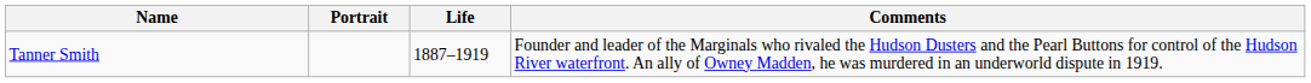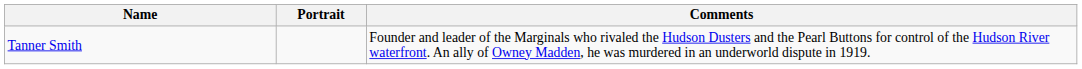- column: Life | 1887–1919
